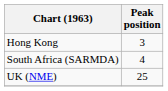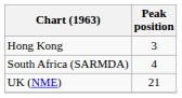UK (NME) | Peak position: 25 -> 21
